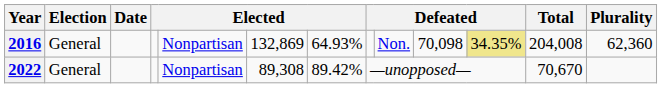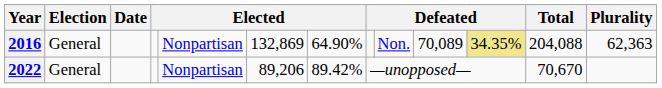2016 | column 7: 64.93% -> 64.90%
2016 | column 10: 70,098 -> 70,089
2016 | Total: 204,008 -> 204,088
2016 | Plurality: 62,360 -> 62,363
2022 | column 6: 89,308 -> 89,206
